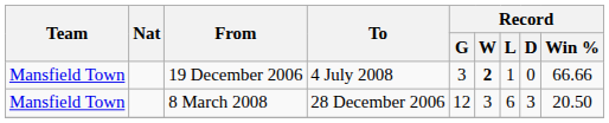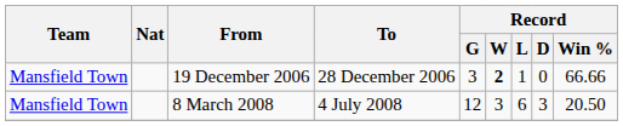19 December 2006 | To: 4 July 2008 -> 28 December 2006
8 March 2008 | To: 28 December 2006 -> 4 July 2008
